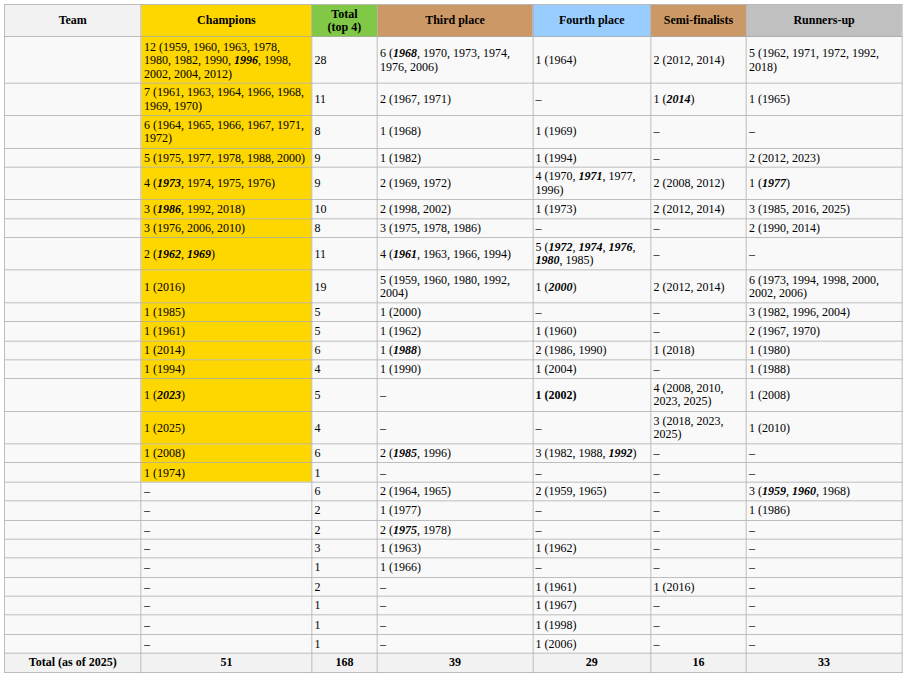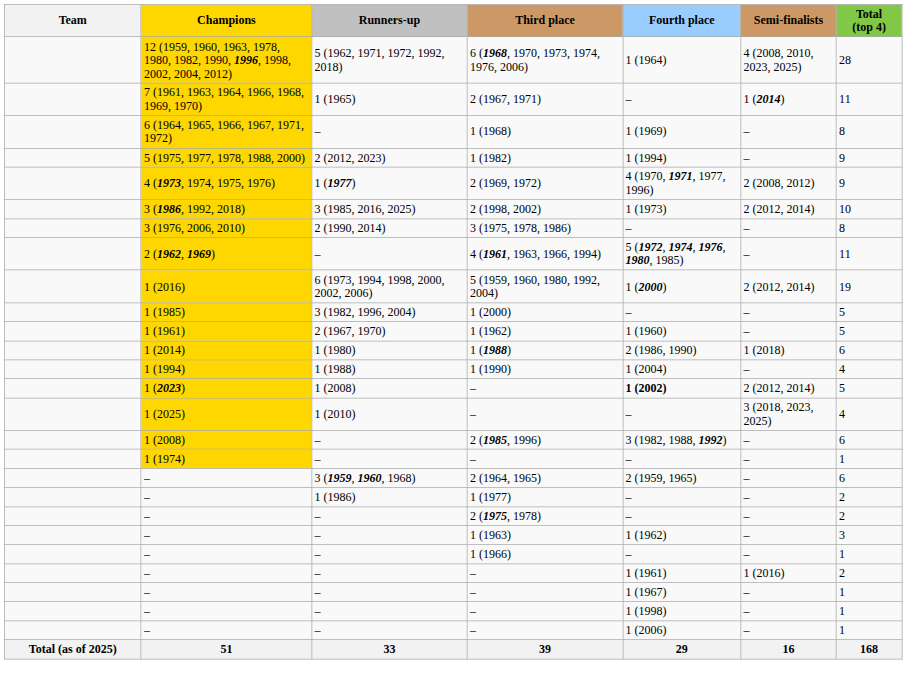columns swapped: Runners-up <-> Total (top 4)
6 (1968, 1970, 1973, 1974, 1976, 2006) | Semi-finalists: 2 (2012, 2014) -> 4 (2008, 2010, 2023, 2025)
1 (2023) / – | Semi-finalists: 4 (2008, 2010, 2023, 2025) -> 2 (2012, 2014)
